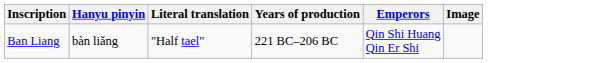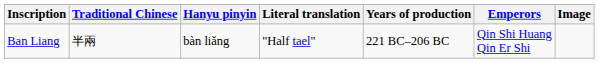+ column: Traditional Chinese | 半兩
